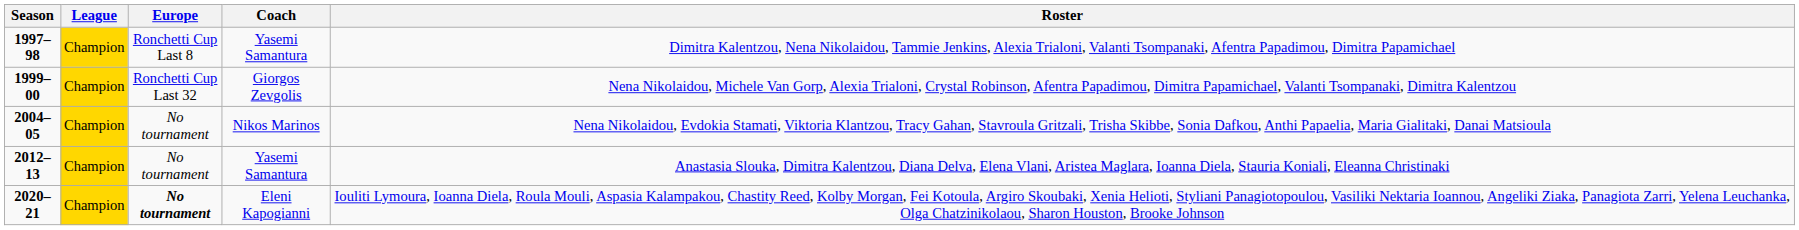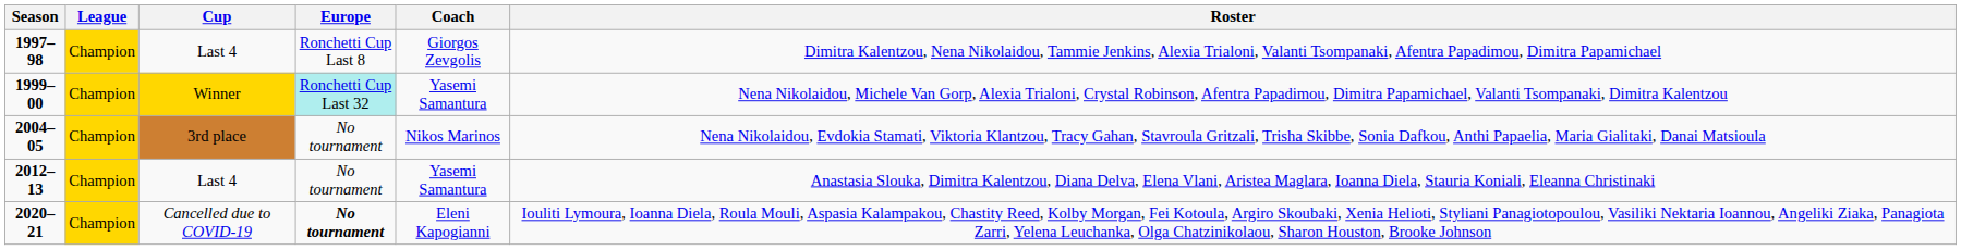+ column: Cup | Last 4 | Winner | 3rd place | Last 4 | Cancelled due to COVID-19
1997–98 | Coach: Yasemi Samantura -> Giorgos Zevgolis
1999–00 | Europe: no background -> paleturquoise background
1999–00 | Coach: Giorgos Zevgolis -> Yasemi Samantura
